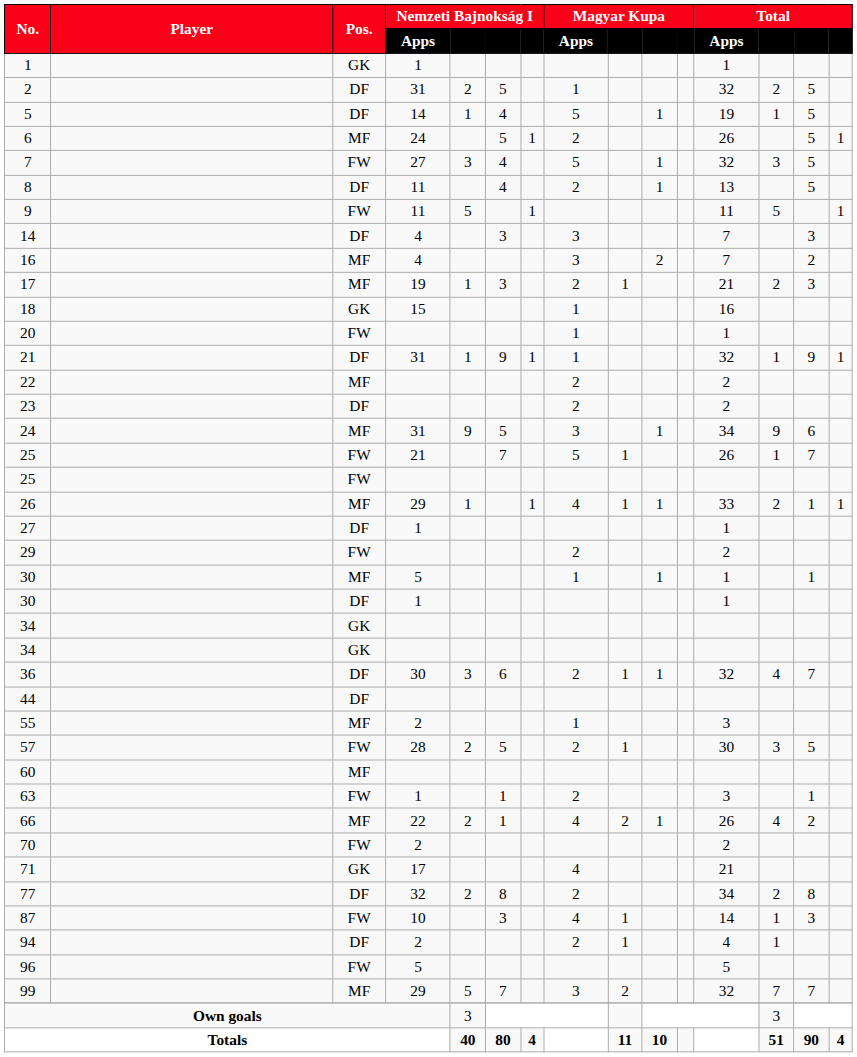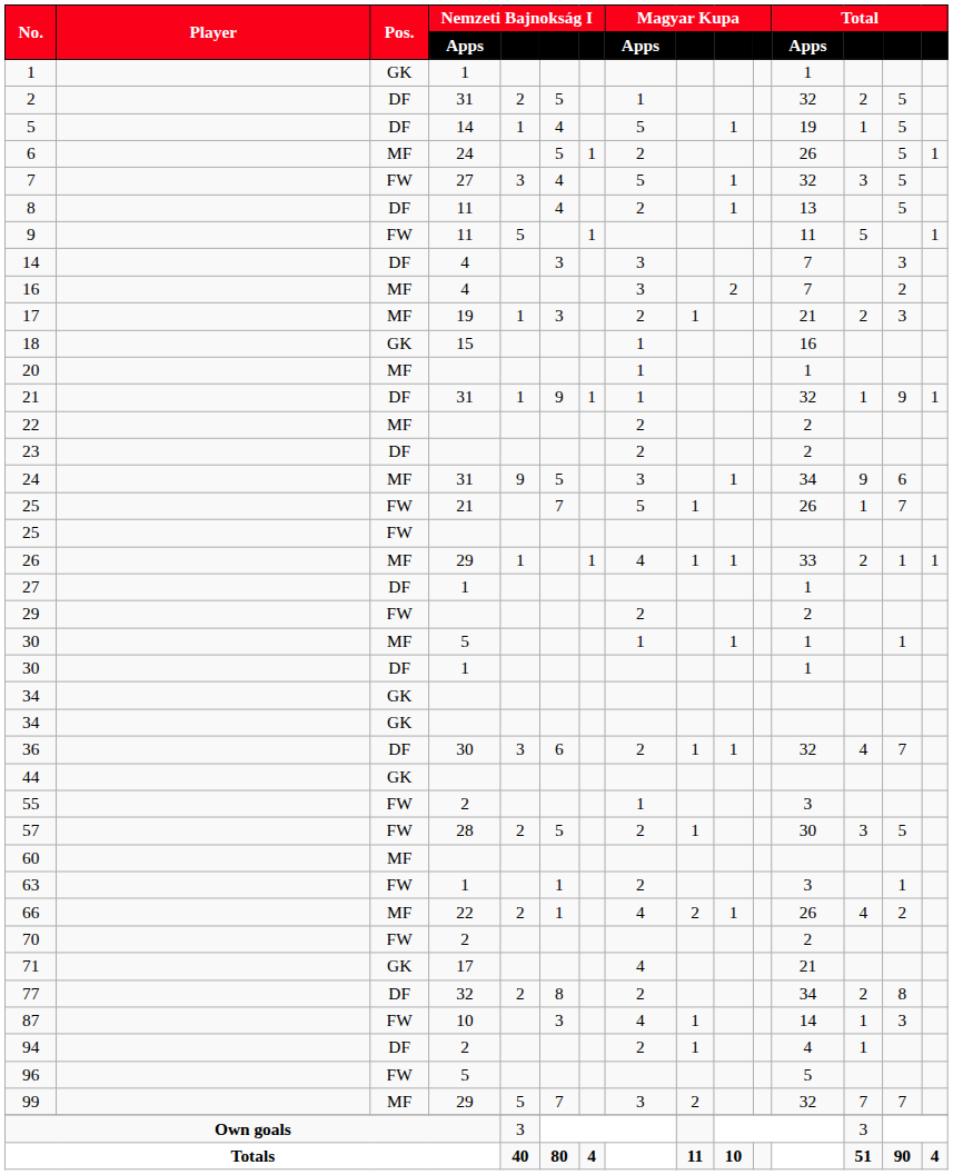20 | Pos.: FW -> MF
44 | Pos.: DF -> GK
55 | Pos.: MF -> FW
